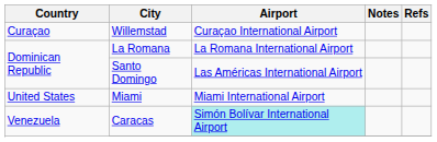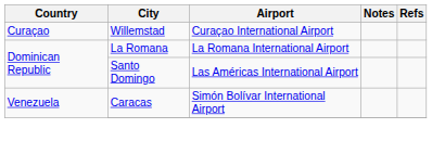- row: United States | Miami | Miami International Airport
Caracas | Airport: paleturquoise background -> no background
